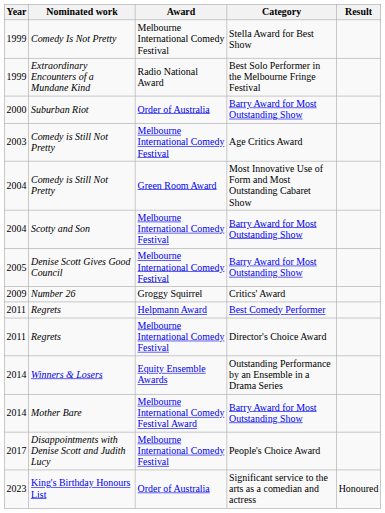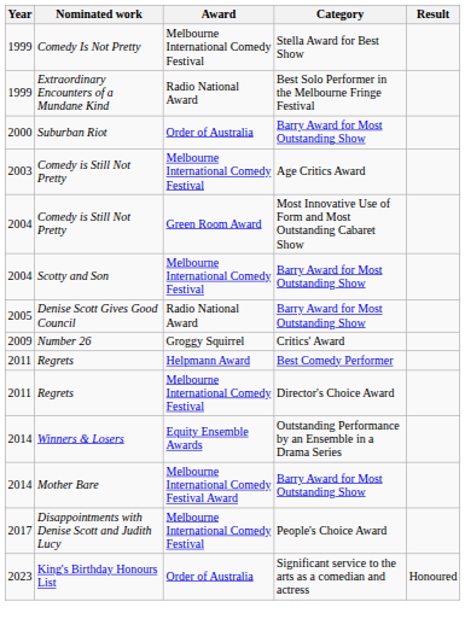Denise Scott Gives Good Council | Award: Melbourne International Comedy Festival -> Radio National Award
